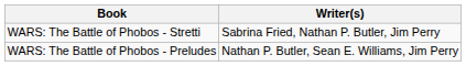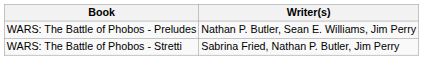rows swapped: WARS: The Battle of Phobos - Preludes <-> WARS: The Battle of Phobos - Stretti
